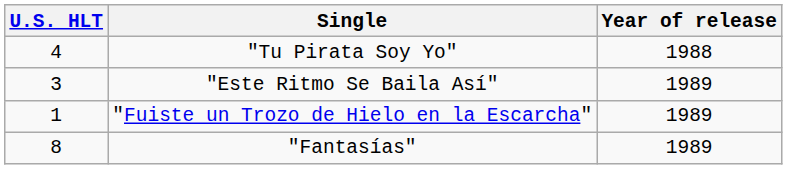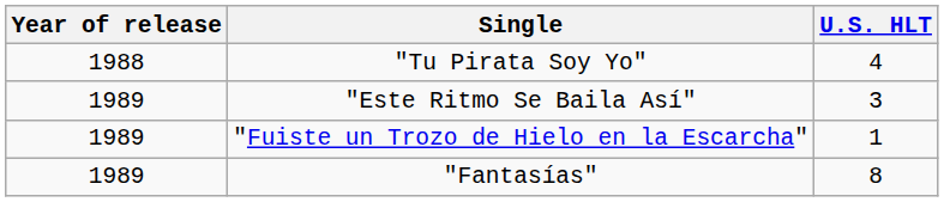columns swapped: Year of release <-> U.S. HLT
